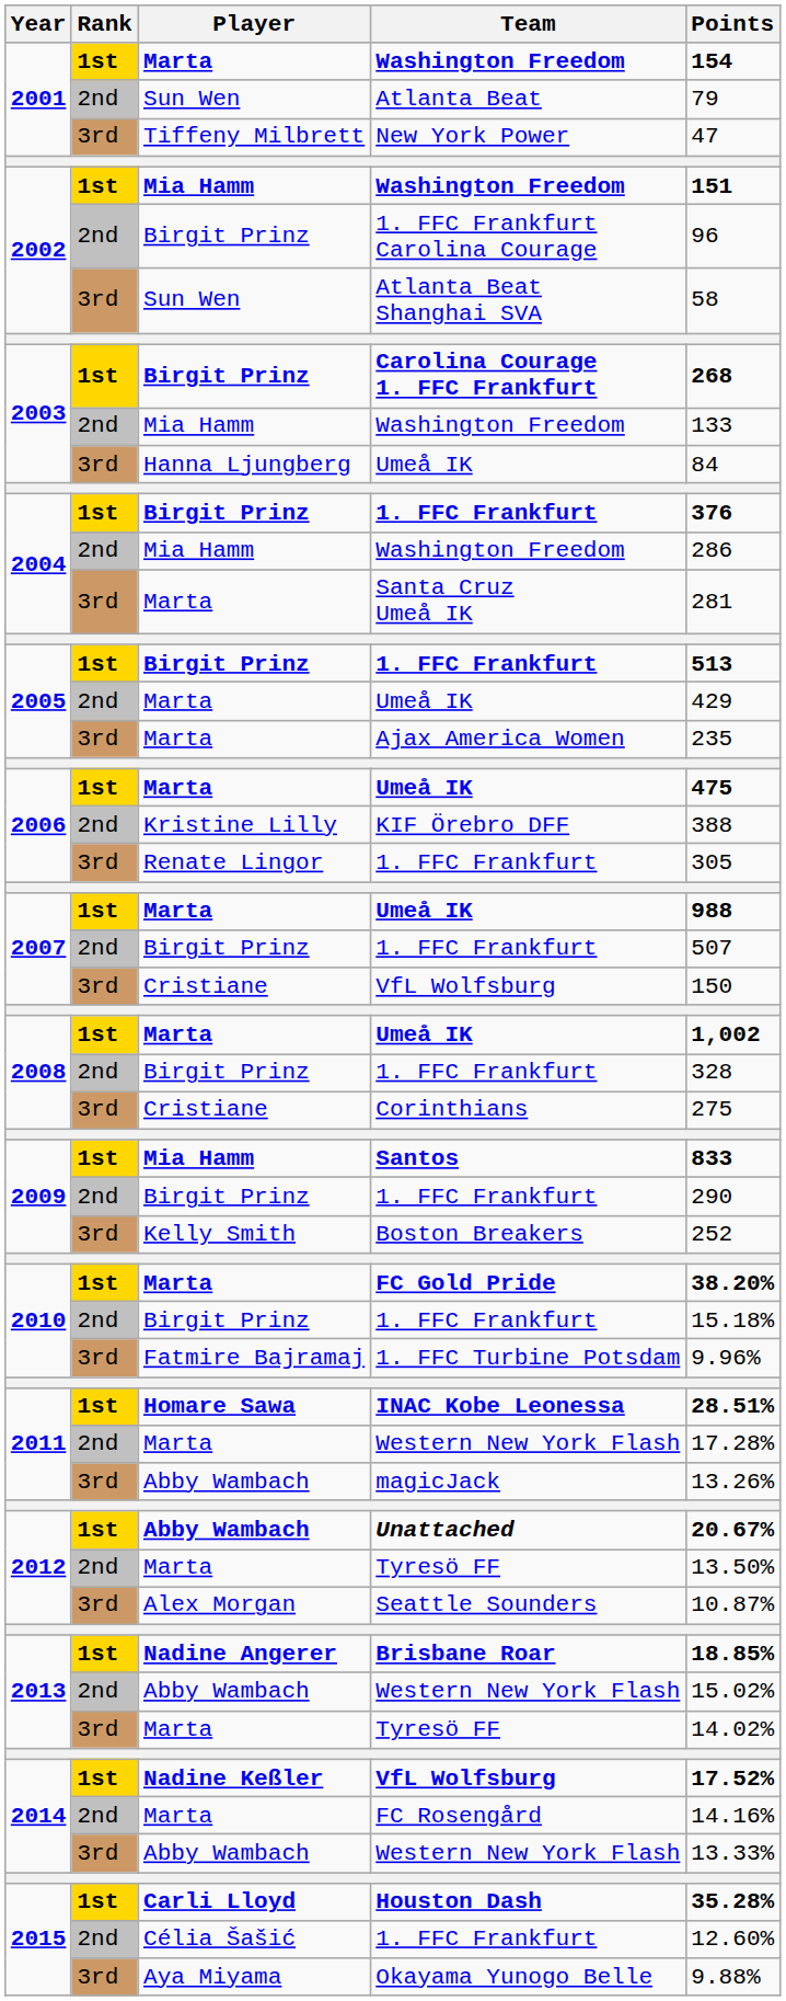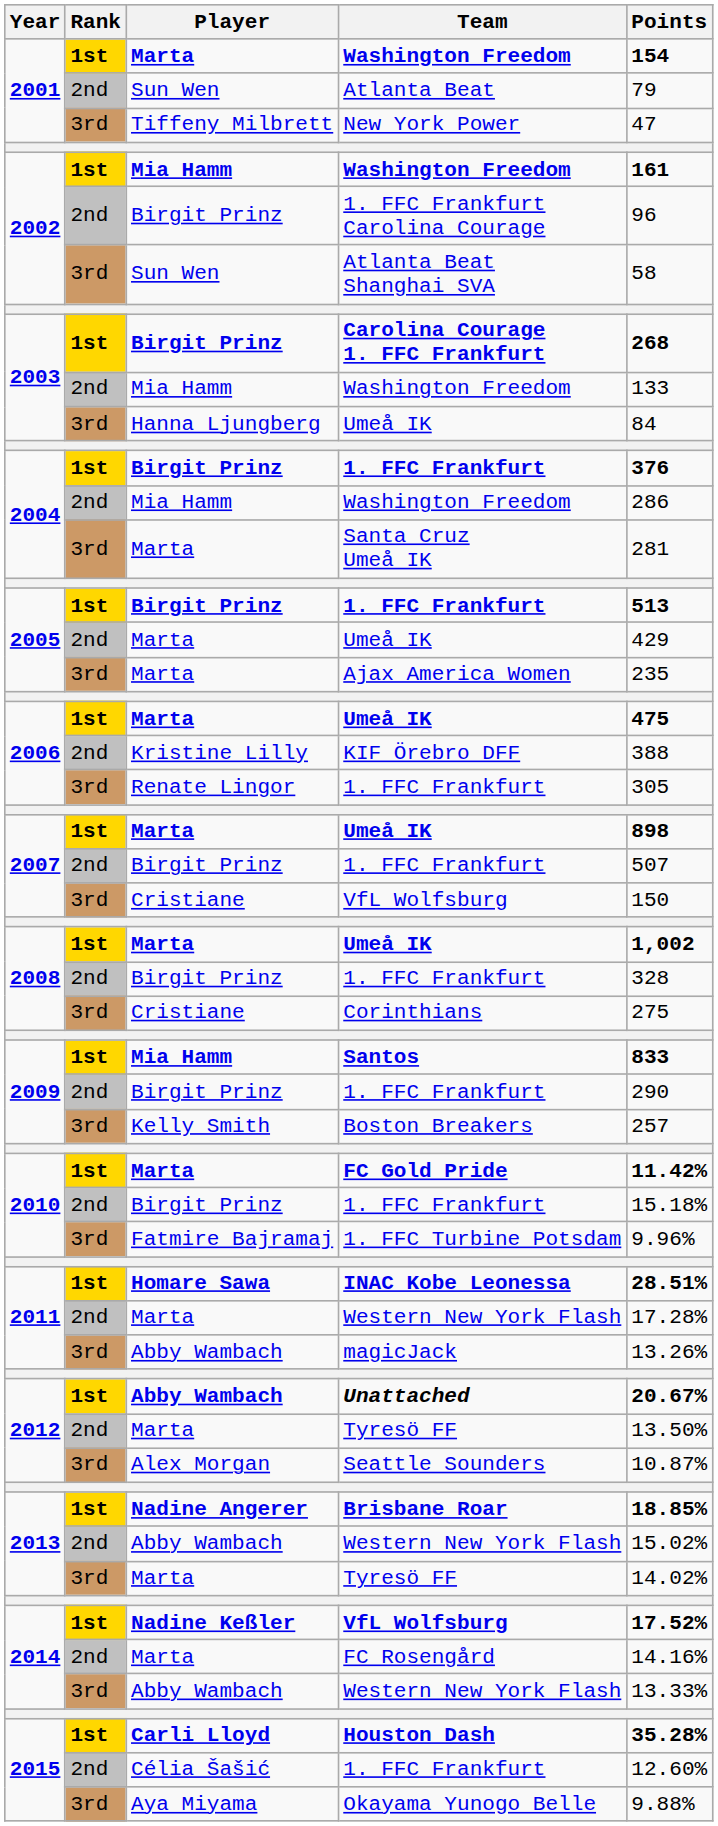2002 / Washington Freedom | Points: 151 -> 161
2007 / Umeå IK | Points: 988 -> 898
Boston Breakers | Points: 252 -> 257
FC Gold Pride | Points: 38.20% -> 11.42%
